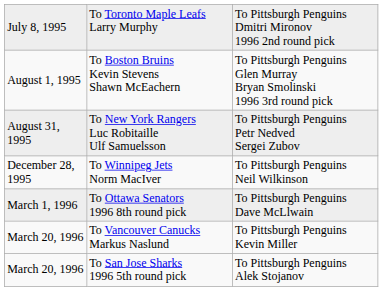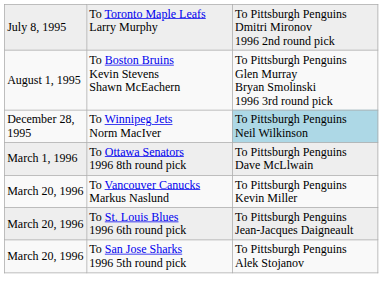- row: August 31, 1995 | To New York Rangers Luc Robitaille Ulf Samuelsson | To Pittsburgh Penguins Petr Nedved Sergei Zubov
To Winnipeg Jets Norm MacIver | column 3: no background -> lightblue background
+ row: March 20, 1996 | To St. Louis Blues 1996 6th round pick | To Pittsburgh Penguins Jean-Jacques Daigneault
